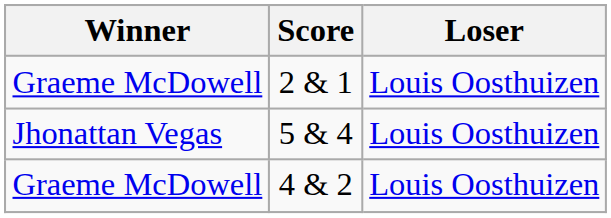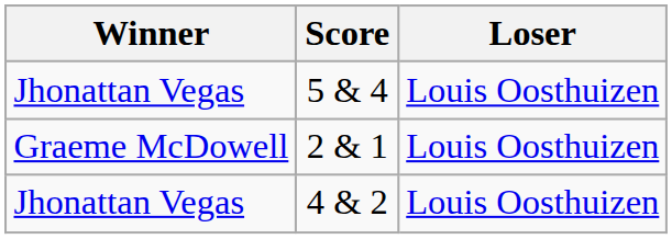rows swapped: 2 & 1 <-> 5 & 4
4 & 2 | Winner: Graeme McDowell -> Jhonattan Vegas
